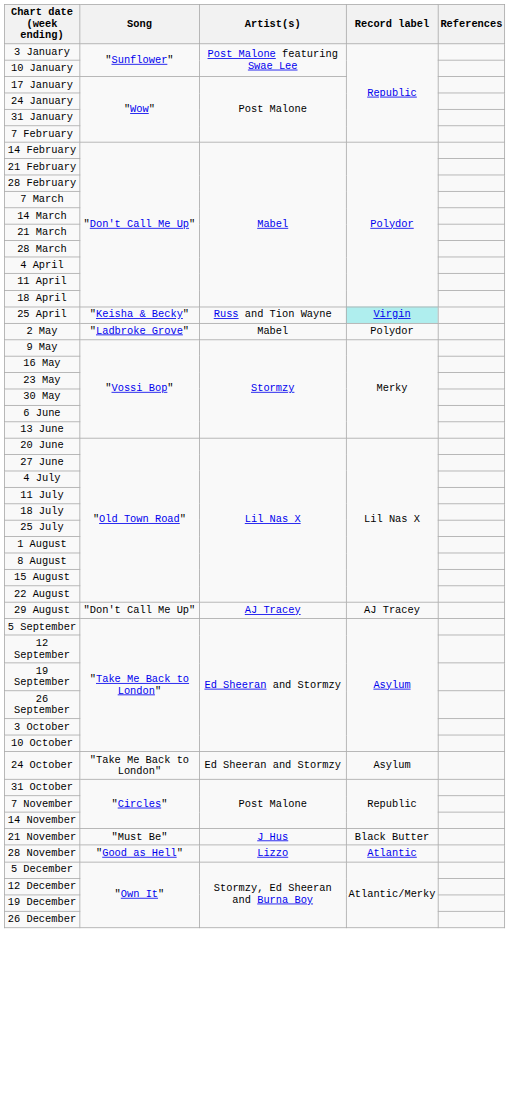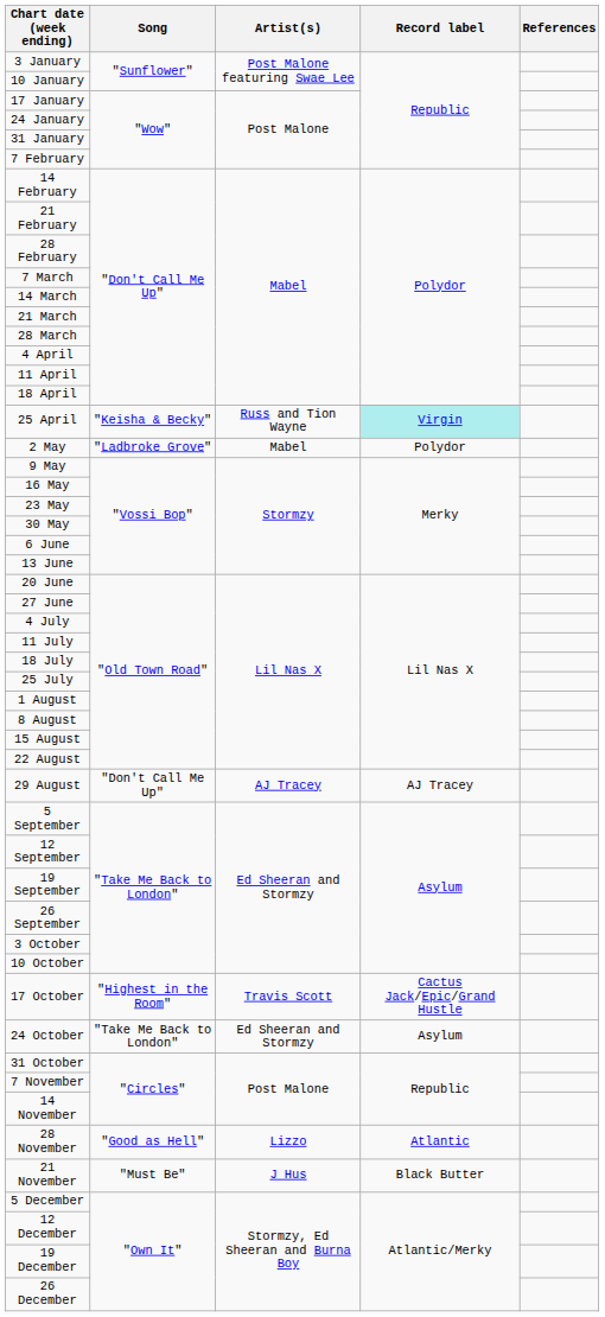+ row: 17 October | "Highest in the Room" | Travis Scott | Cactus Jack/Epic/Grand Hustle
rows swapped: 21 November <-> 28 November
